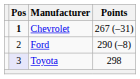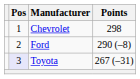Chevrolet | Pos: bold -> normal
Chevrolet | Points: 267 (–31) -> 298
Toyota | Points: 298 -> 267 (–31)
